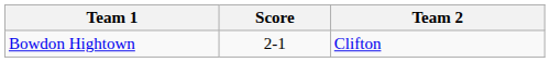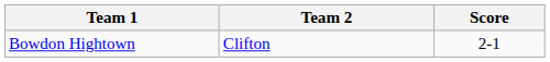columns swapped: Team 2 <-> Score
